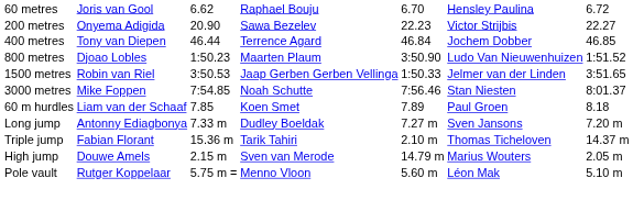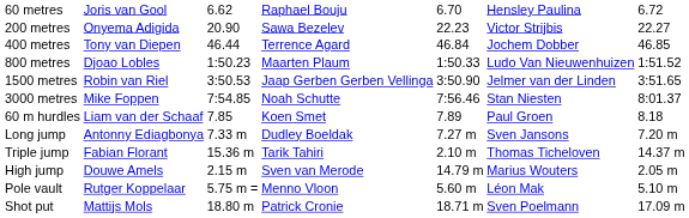800 metres | column 5: 3:50.90 -> 1:50.33
1500 metres | column 5: 1:50.33 -> 3:50.90
+ row: Shot put | Mattijs Mols | 18.80 m | Patrick Cronie | 18.71 m | Sven Poelmann | 17.09 m
